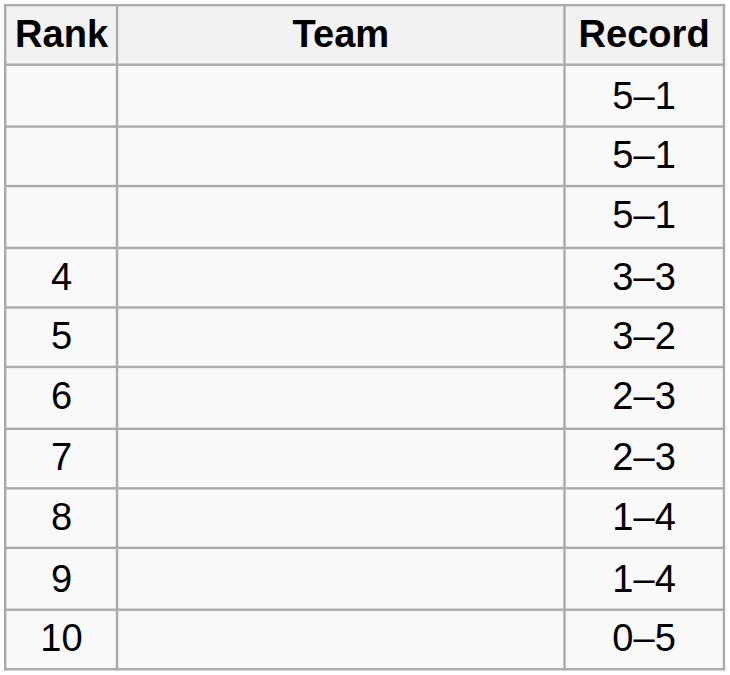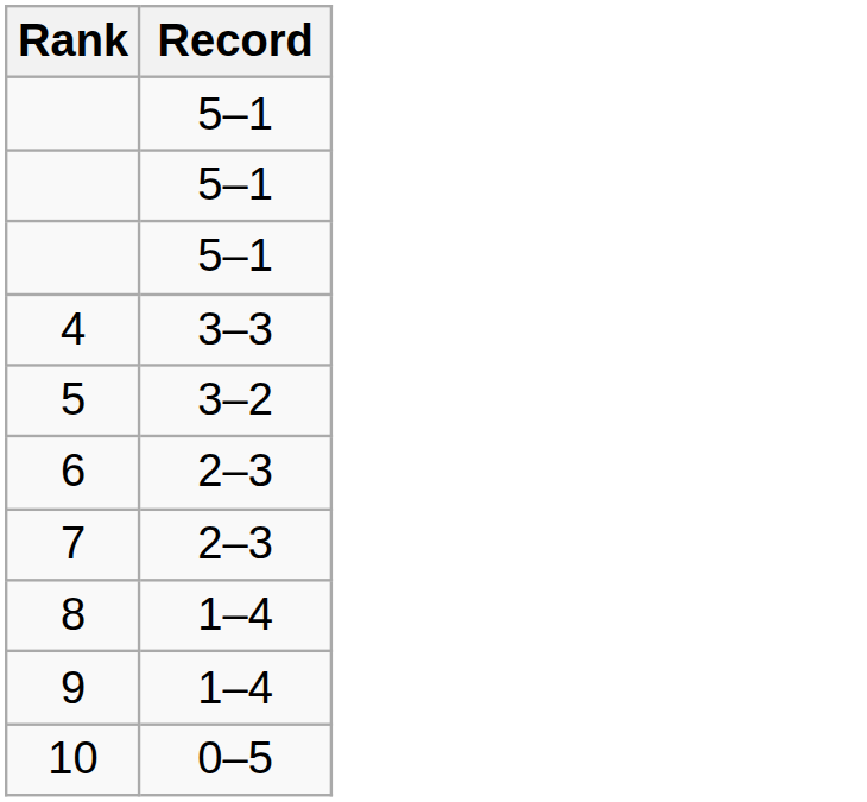- column: Team
